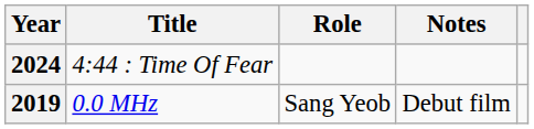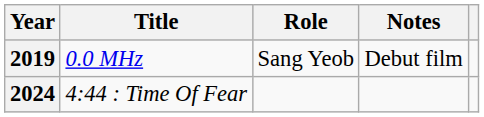rows swapped: 2019 <-> 2024
